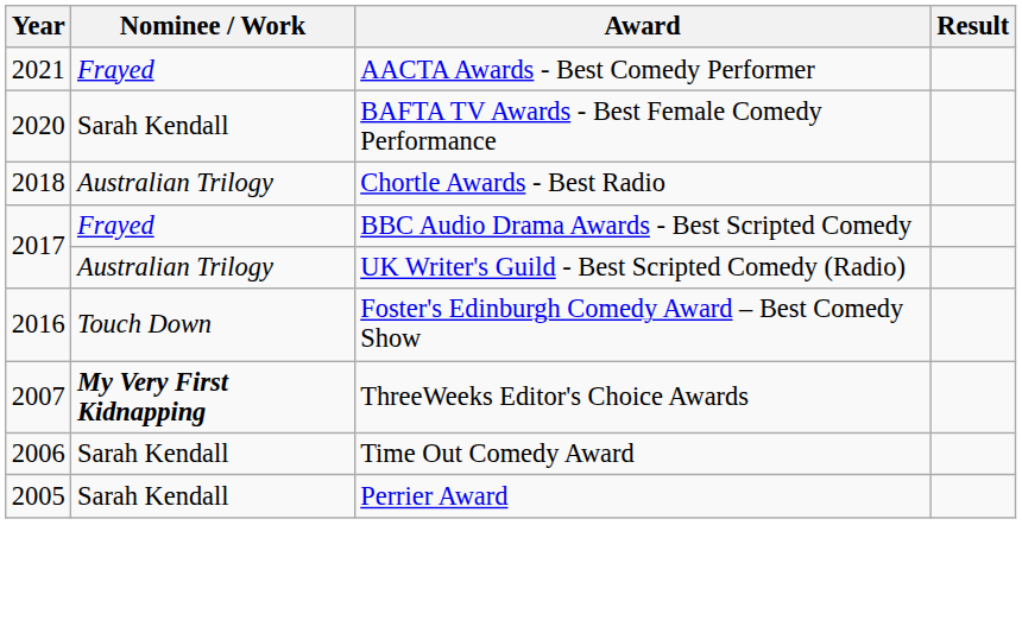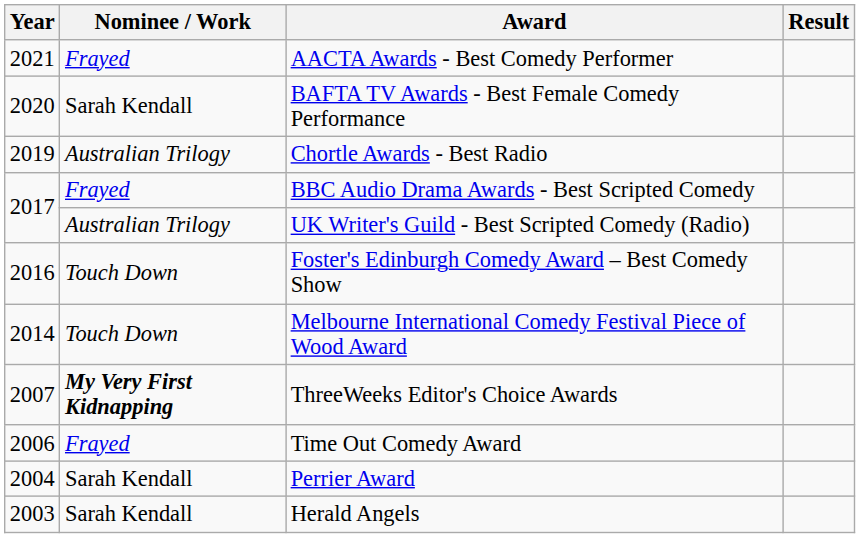Chortle Awards - Best Radio | Year: 2018 -> 2019
+ row: 2014 | Touch Down | Melbourne International Comedy Festival Piece of Wood Award
Time Out Comedy Award | Nominee / Work: Sarah Kendall -> Frayed
Perrier Award | Year: 2005 -> 2004
+ row: 2003 | Sarah Kendall | Herald Angels
